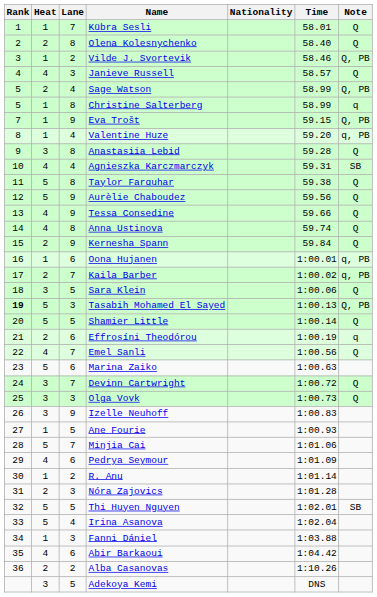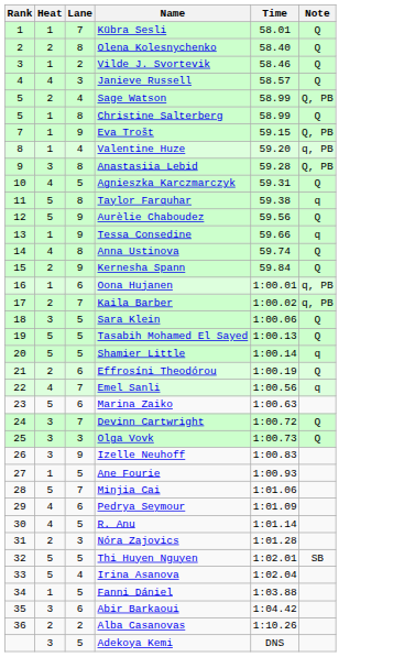- column: Nationality
Vilde J. Svortevik | Note: Q, PB -> Q
Christine Salterberg | Note: q -> Q
Anastasiia Lebid | Note: Q -> Q, PB
Agnieszka Karczmarczyk | Lane: 4 -> 5
Agnieszka Karczmarczyk | Note: SB -> Q
Taylor Farquhar | Note: Q -> q
Tessa Consedine | Heat: 4 -> 1
Tessa Consedine | Note: Q -> q
Tasabih Mohamed El Sayed | Rank: bold -> normal
Tasabih Mohamed El Sayed | Lane: 3 -> 5
Tasabih Mohamed El Sayed | Note: Q, PB -> Q
Shamier Little | Note: Q -> q
Effrosíni Theodórou | Note: q -> Q
Emel Sanli | Note: Q -> q
R. Anu | Heat: 1 -> 4
R. Anu | Lane: 2 -> 5
Fanni Dániel | Lane: 3 -> 5
Abir Barkaoui | Heat: 4 -> 3
